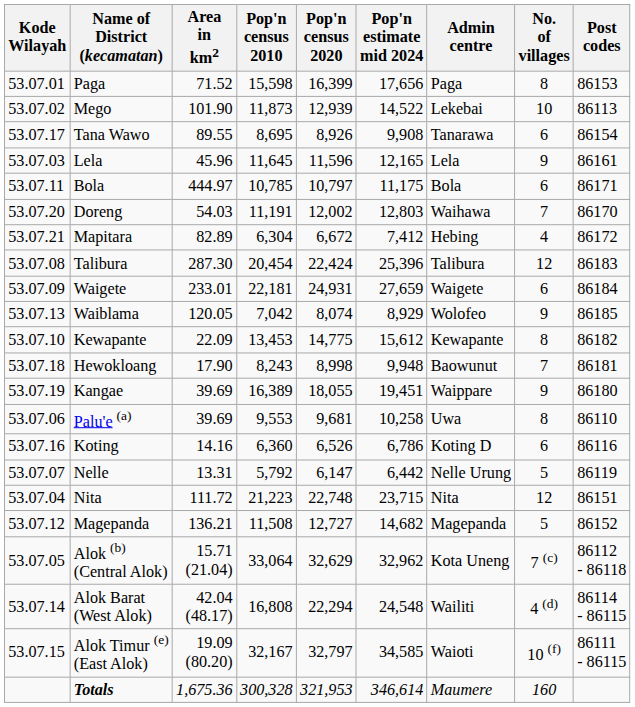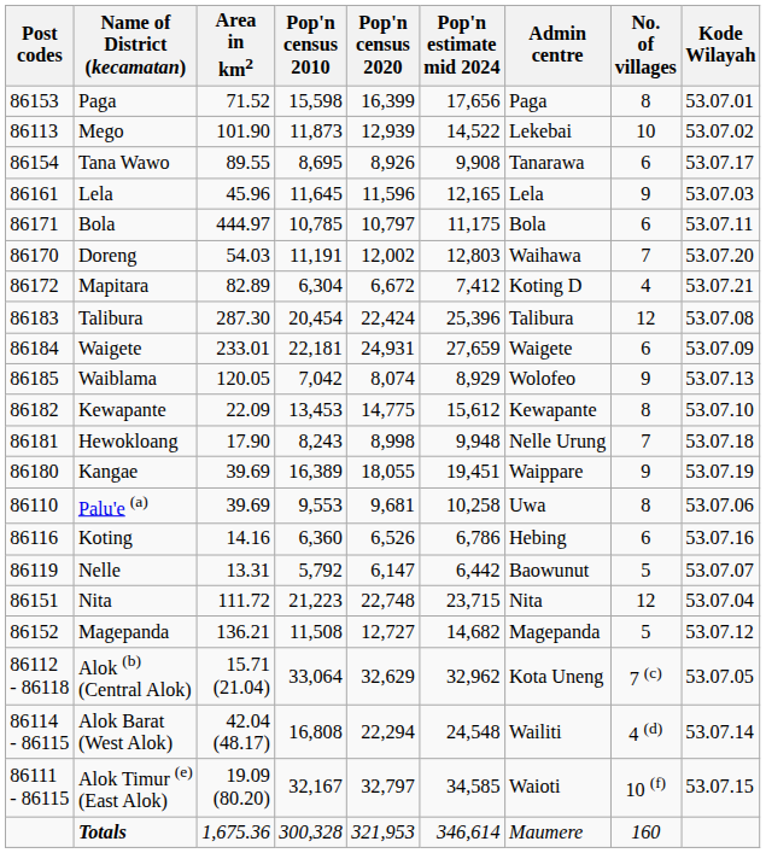columns swapped: Kode Wilayah <-> Post codes
Mapitara | Admin centre: Hebing -> Koting D
Hewokloang | Admin centre: Baowunut -> Nelle Urung
Koting | Admin centre: Koting D -> Hebing
Nelle | Admin centre: Nelle Urung -> Baowunut
